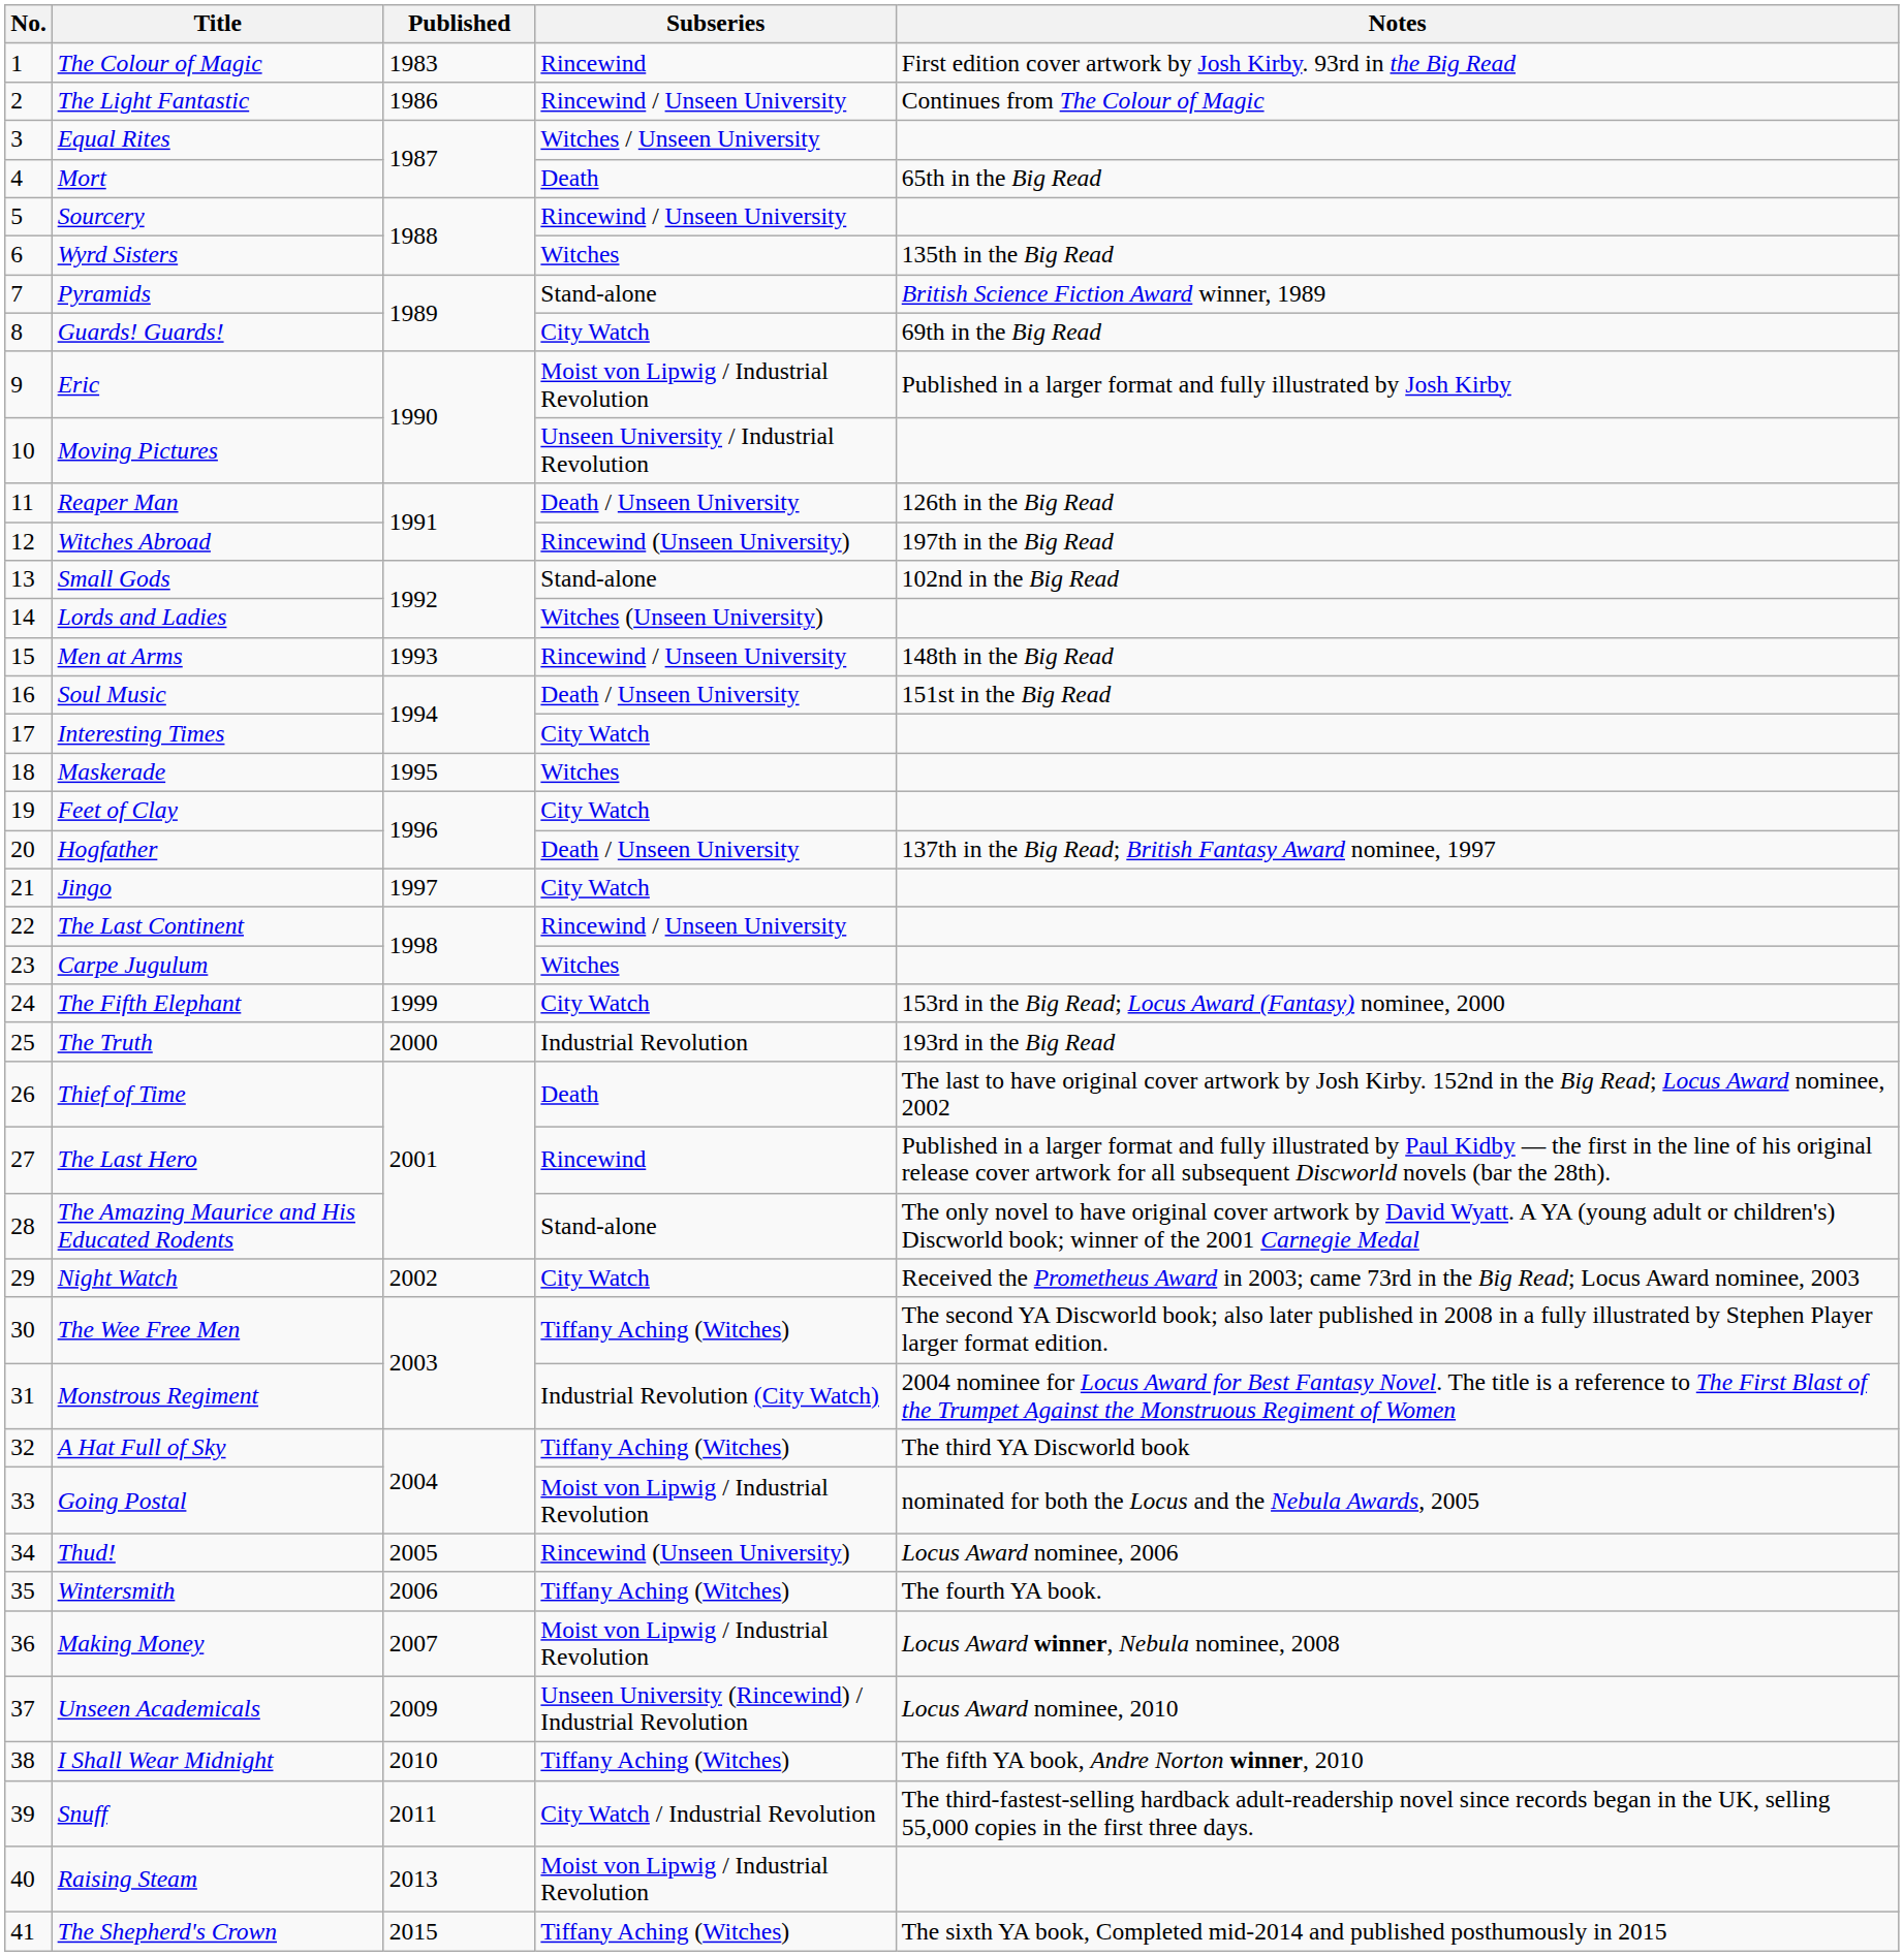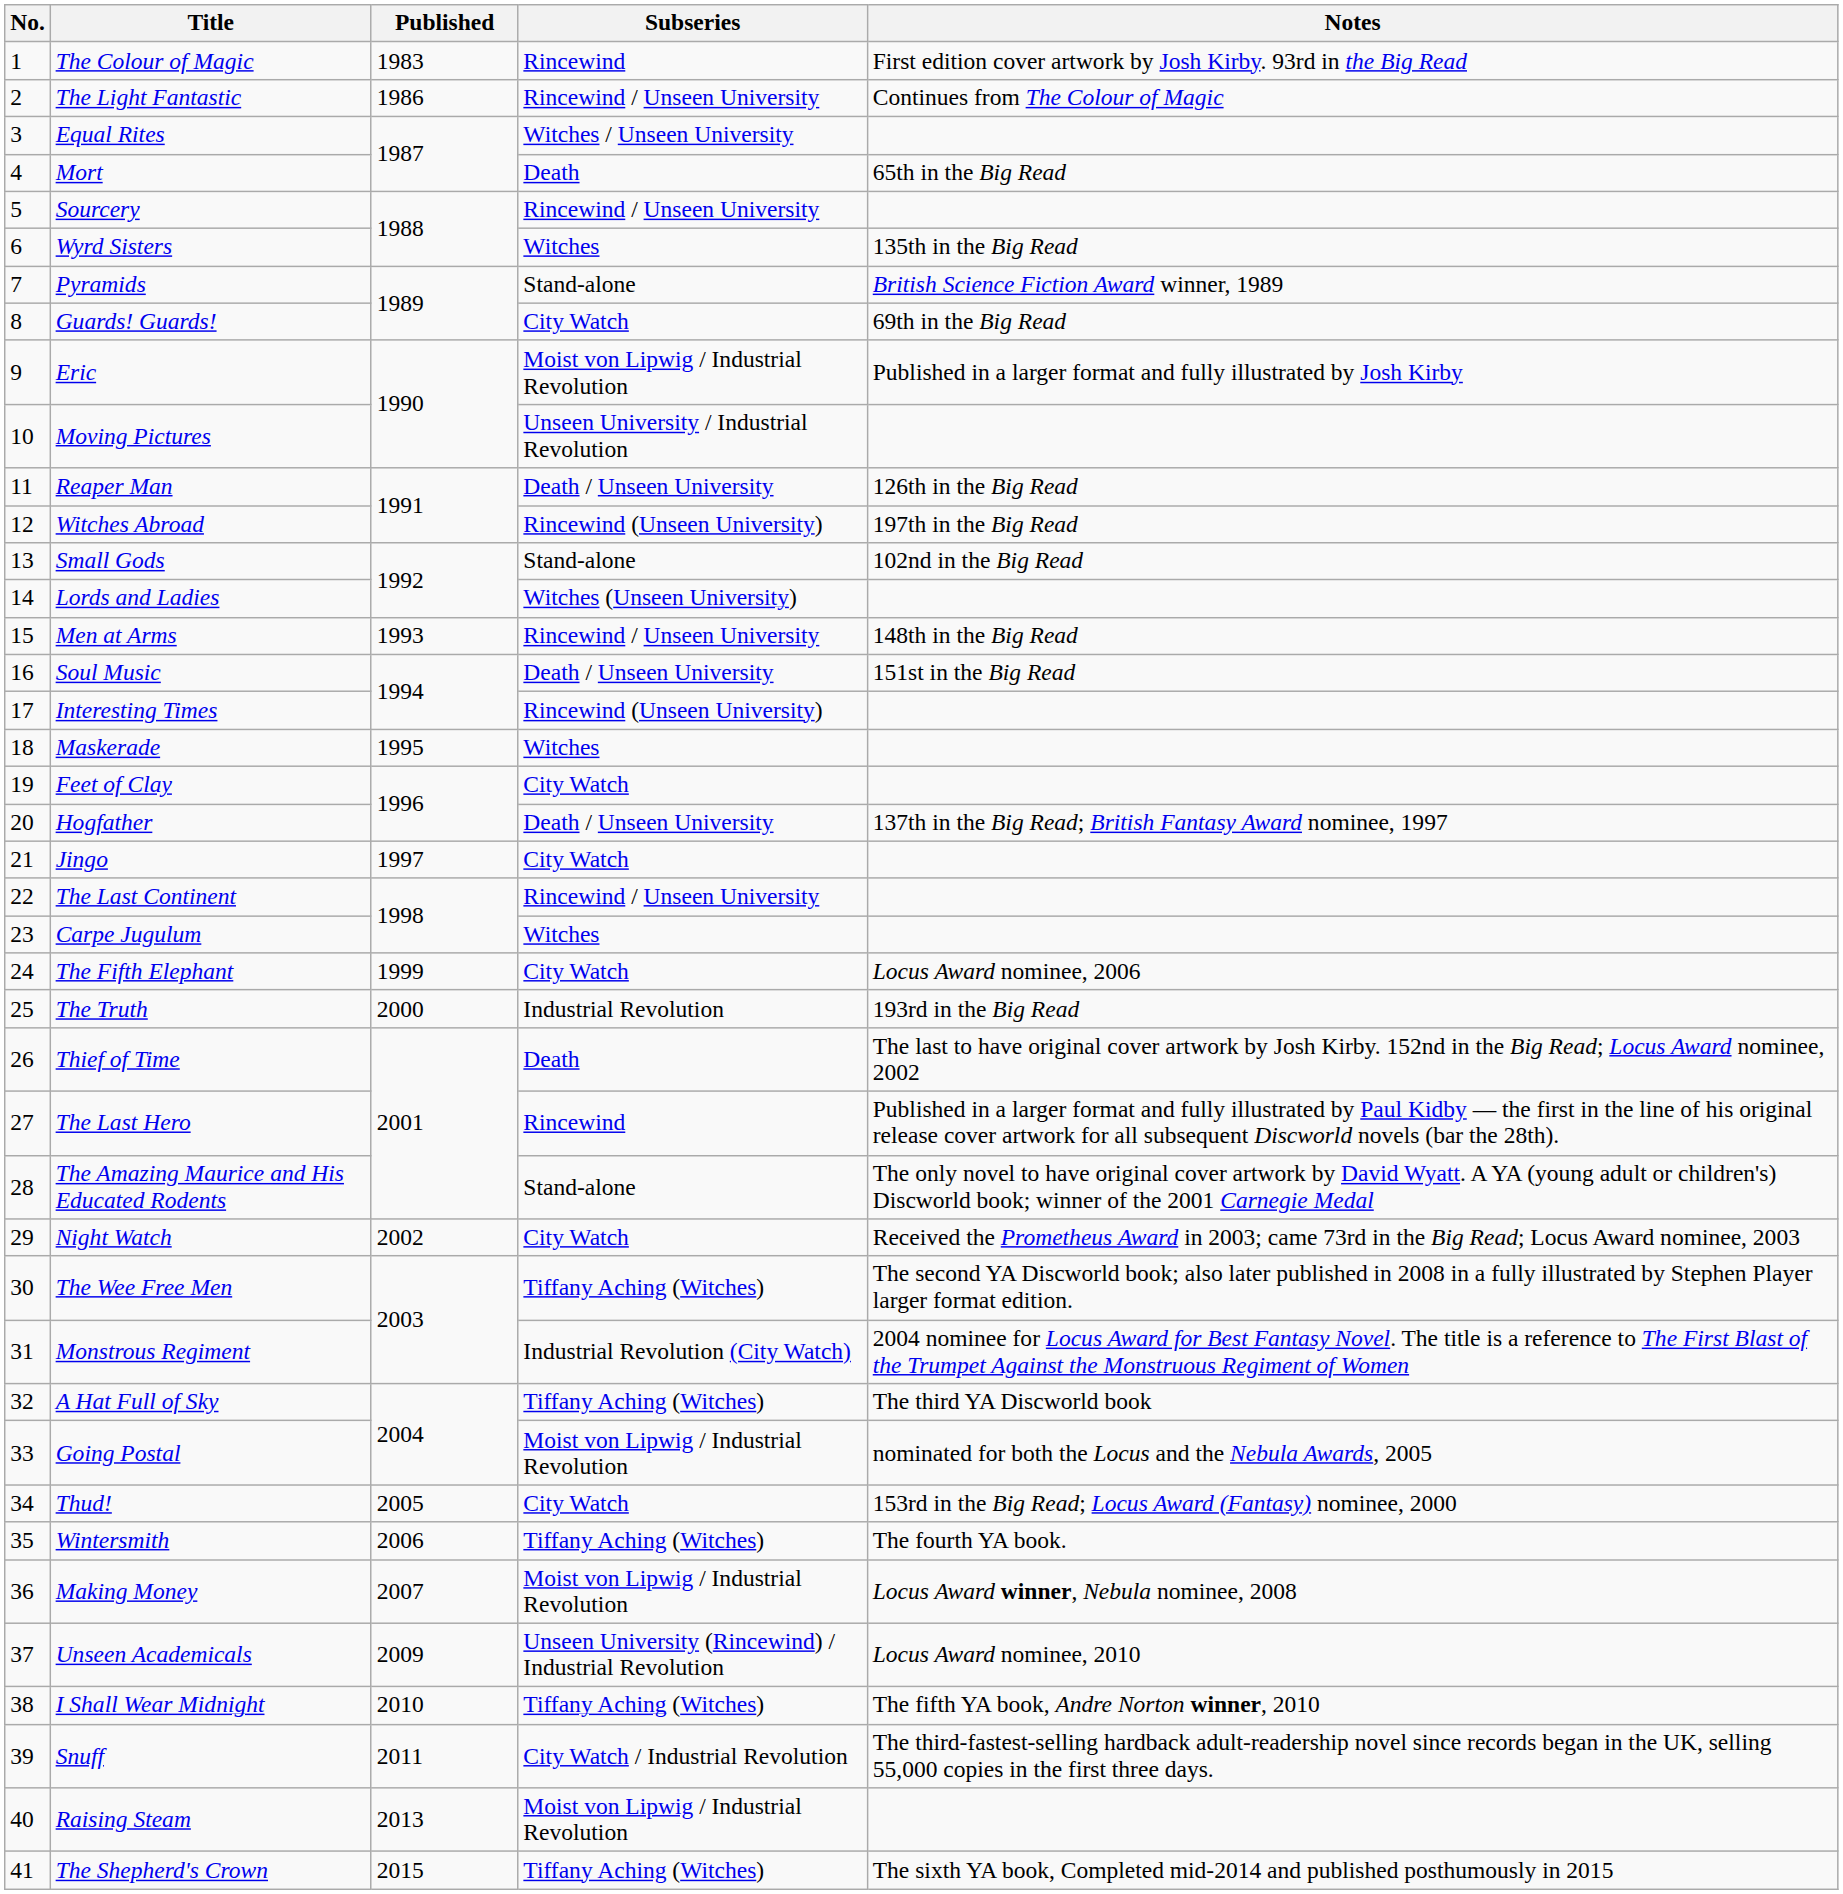Interesting Times | Subseries: City Watch -> Rincewind (Unseen University)
The Fifth Elephant | Notes: 153rd in the Big Read; Locus Award (Fantasy) nominee, 2000 -> Locus Award nominee, 2006
Thud! | Subseries: Rincewind (Unseen University) -> City Watch
Thud! | Notes: Locus Award nominee, 2006 -> 153rd in the Big Read; Locus Award (Fantasy) nominee, 2000
